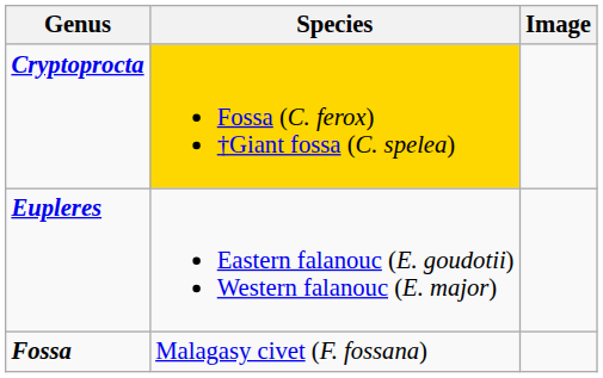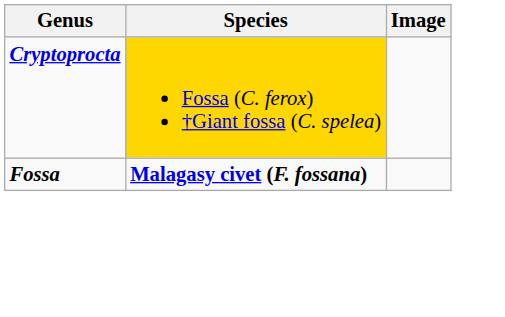- row: Eupleres | Eastern falanouc (E. goudotii) Western falanouc (E. major)
Fossa | Species: normal -> bold
